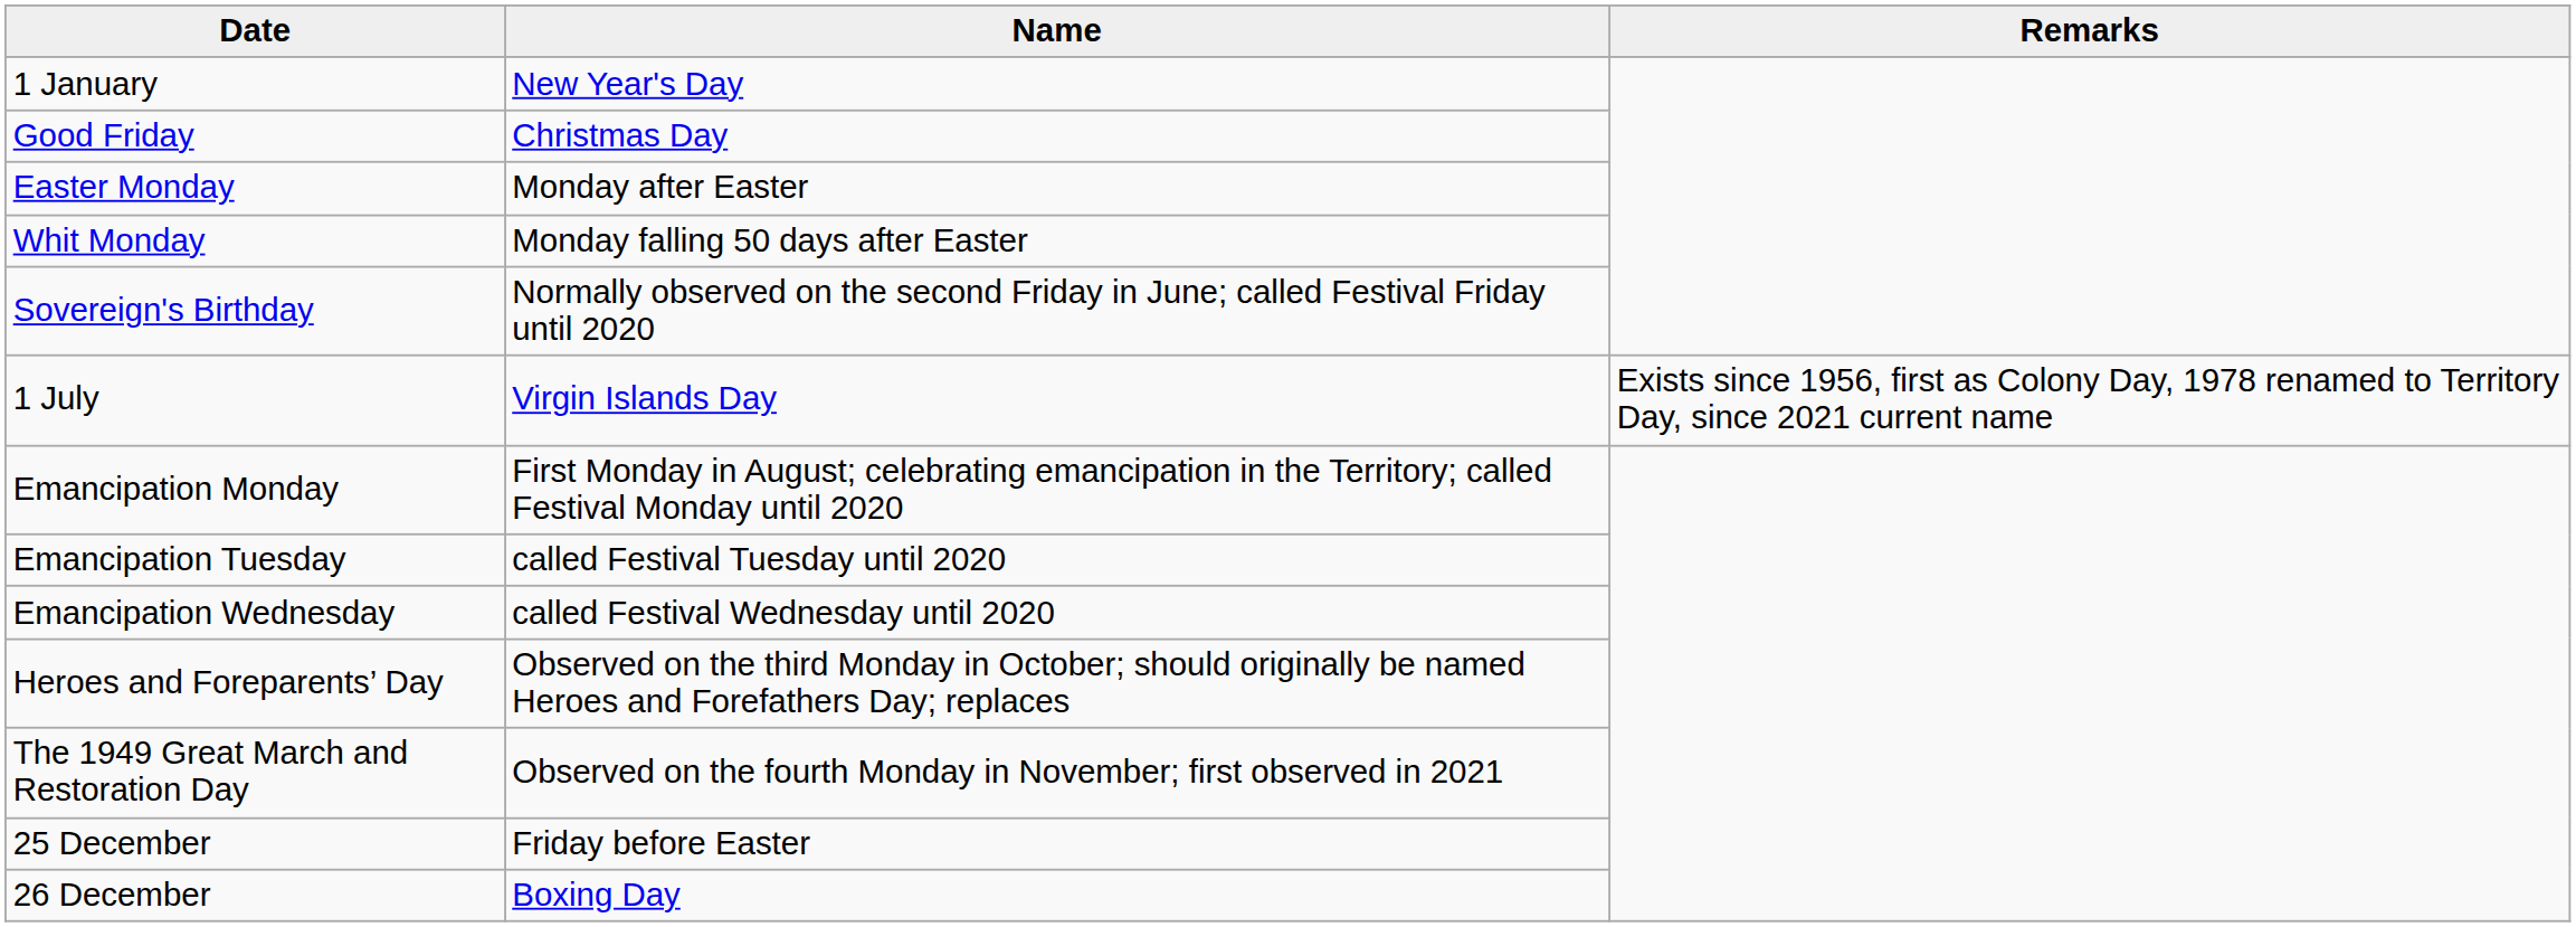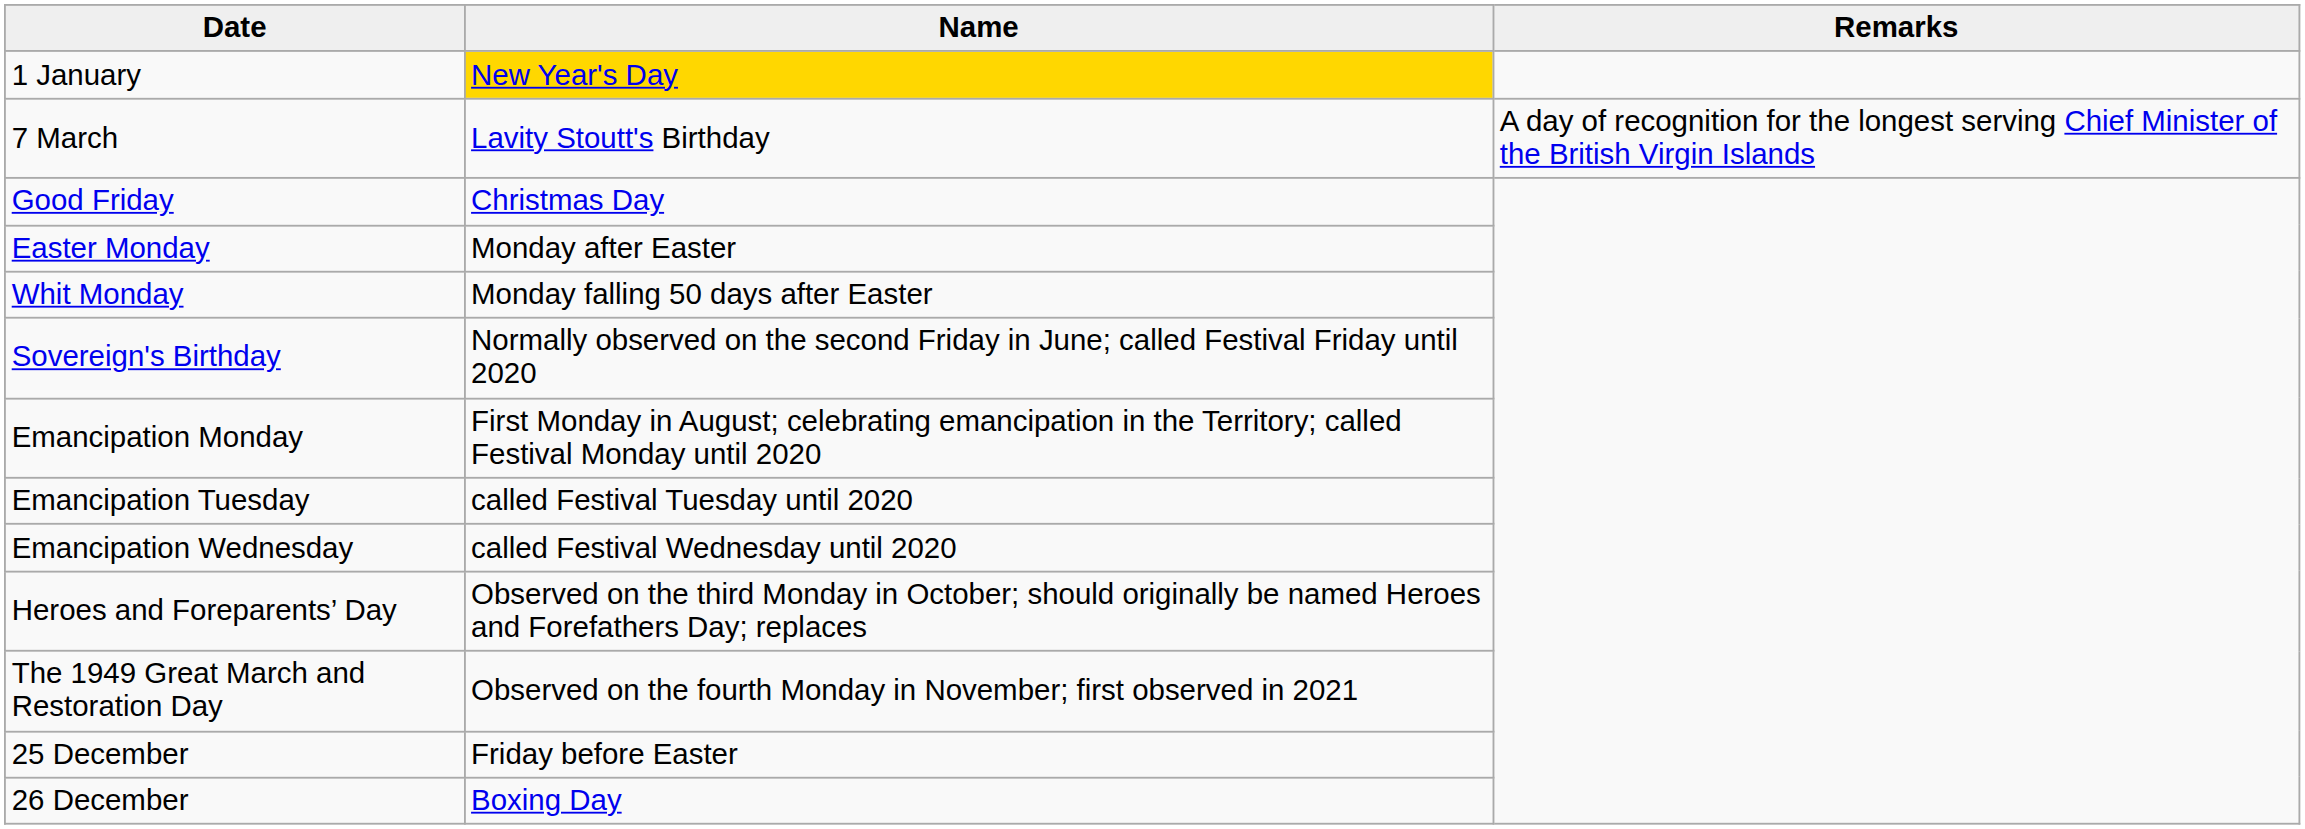1 January | Name: no background -> gold background
+ row: 7 March | Lavity Stoutt's Birthday | A day of recognition for the longest serving Chief Minister of the British Virgin Islands
- row: 1 July | Virgin Islands Day | Exists since 1956, first as Colony Day, 1978 renamed to Territory Day, since 2021 current name
